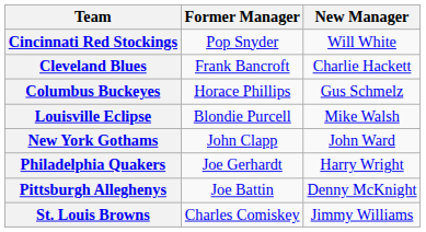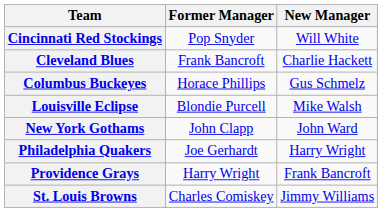- row: Pittsburgh Alleghenys | Joe Battin | Denny McKnight
+ row: Providence Grays | Harry Wright | Frank Bancroft
